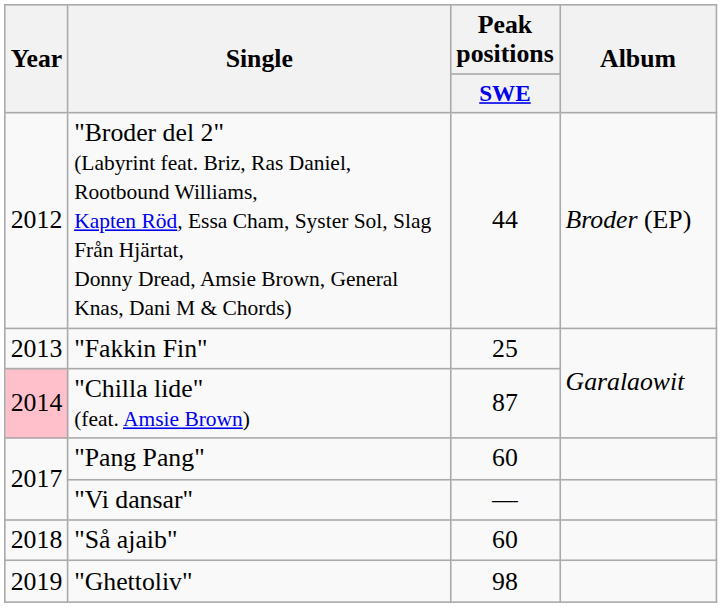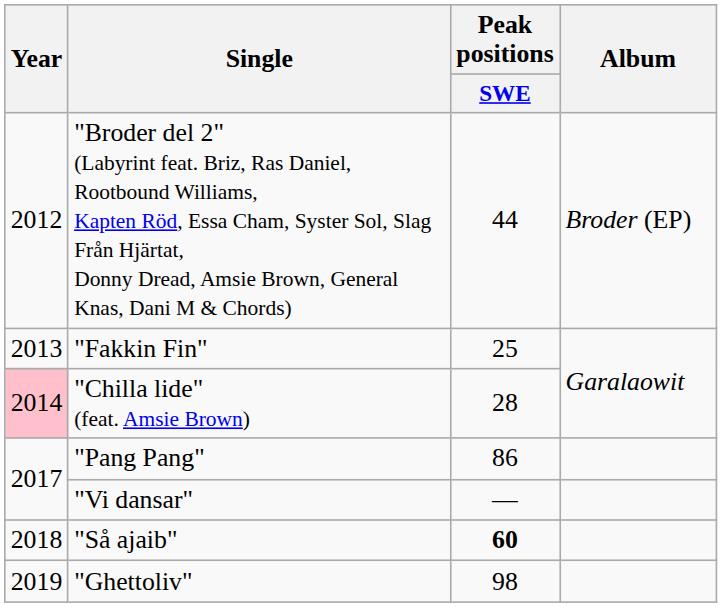"Chilla lide" (feat. Amsie Brown) | Peak positions / SWE: 87 -> 28
"Pang Pang" | Peak positions / SWE: 60 -> 86
"Så ajaib" | Peak positions / SWE: normal -> bold
